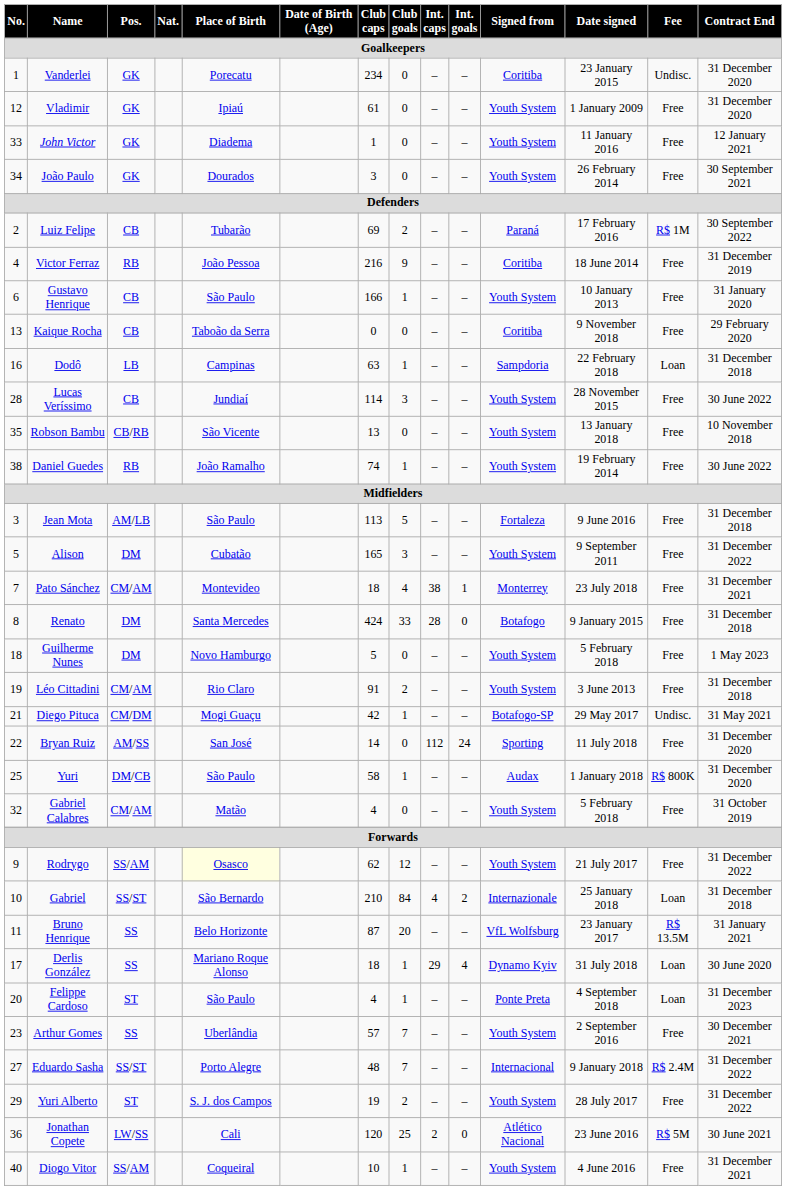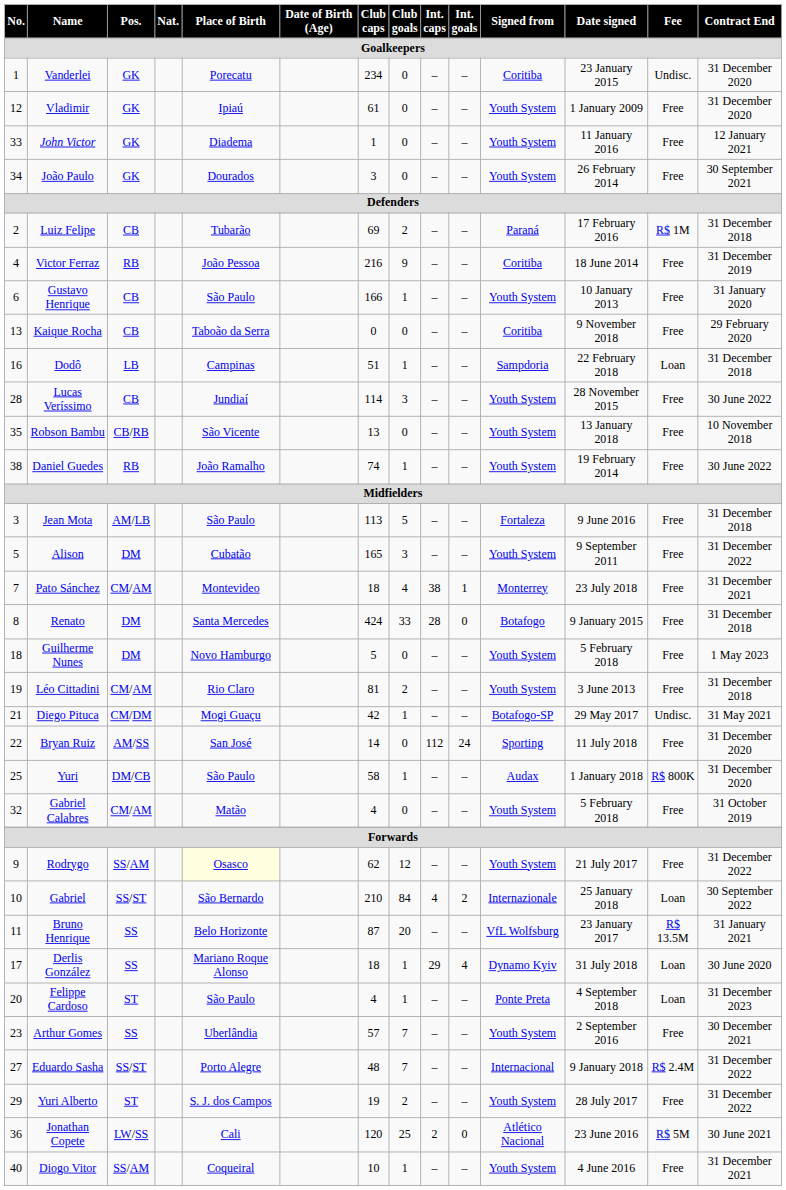Luiz Felipe | Contract End: 30 September 2022 -> 31 December 2018
Dodô | Club caps: 63 -> 51
Léo Cittadini | Club caps: 91 -> 81
Gabriel | Contract End: 31 December 2018 -> 30 September 2022
